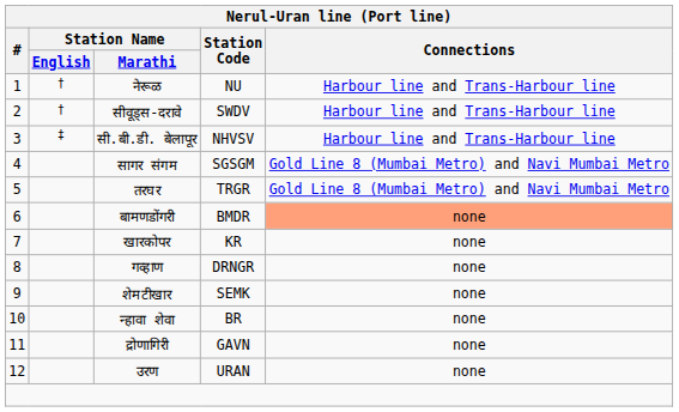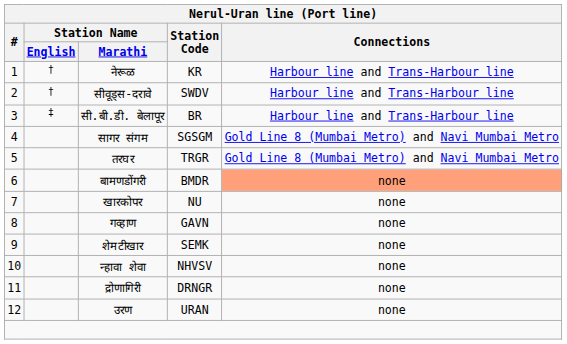नेरूळ | Station Code: NU -> KR
सी.बी.डी. बेलापूर | Station Code: NHVSV -> BR
खारकोपर | Station Code: KR -> NU
गव्हाण | Station Code: DRNGR -> GAVN
न्हावा शेवा | Station Code: BR -> NHVSV
द्रोणागिरी | Station Code: GAVN -> DRNGR
